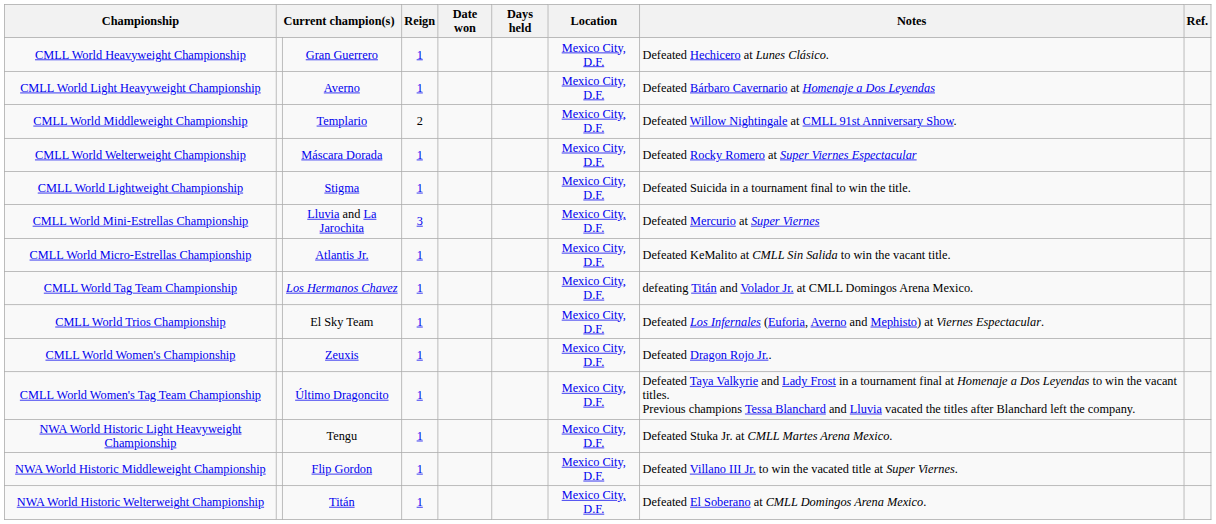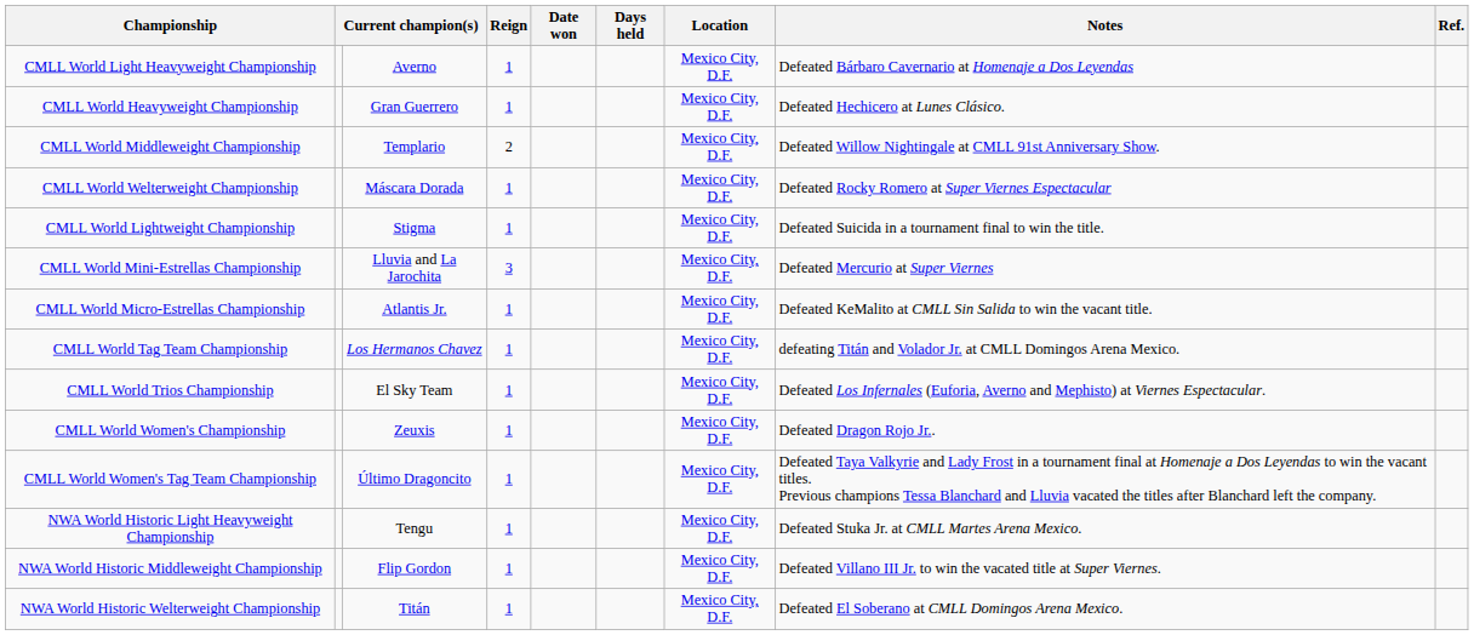rows swapped: CMLL World Heavyweight Championship <-> CMLL World Light Heavyweight Championship
